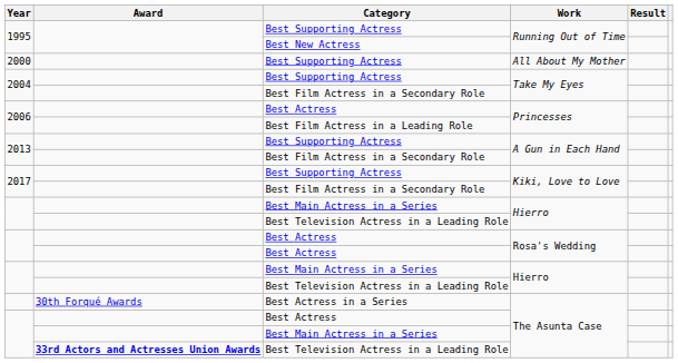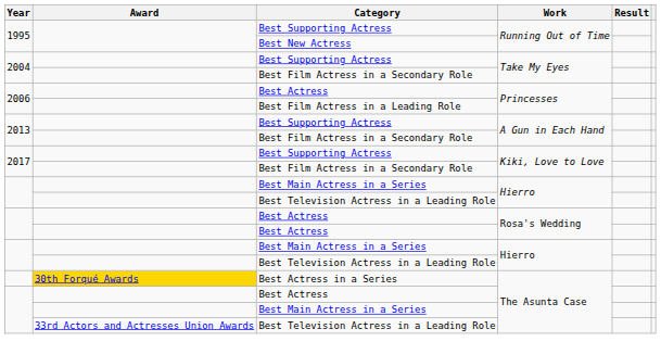- row: 2000 | Best Supporting Actress | All About My Mother
Best Actress in a Series / The Asunta Case | Award: no background -> gold background
Best Television Actress in a Leading Role / The Asunta Case | Award: bold -> normal
